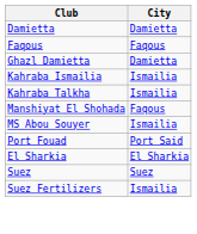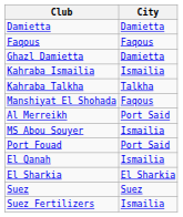Kahraba Talkha | City: Ismailia -> Talkha
+ row: Al Merreikh | Port Said
+ row: El Qanah | Ismailia
